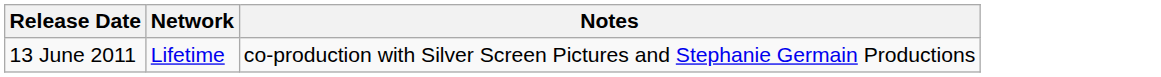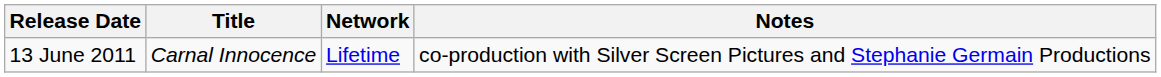+ column: Title | Carnal Innocence
